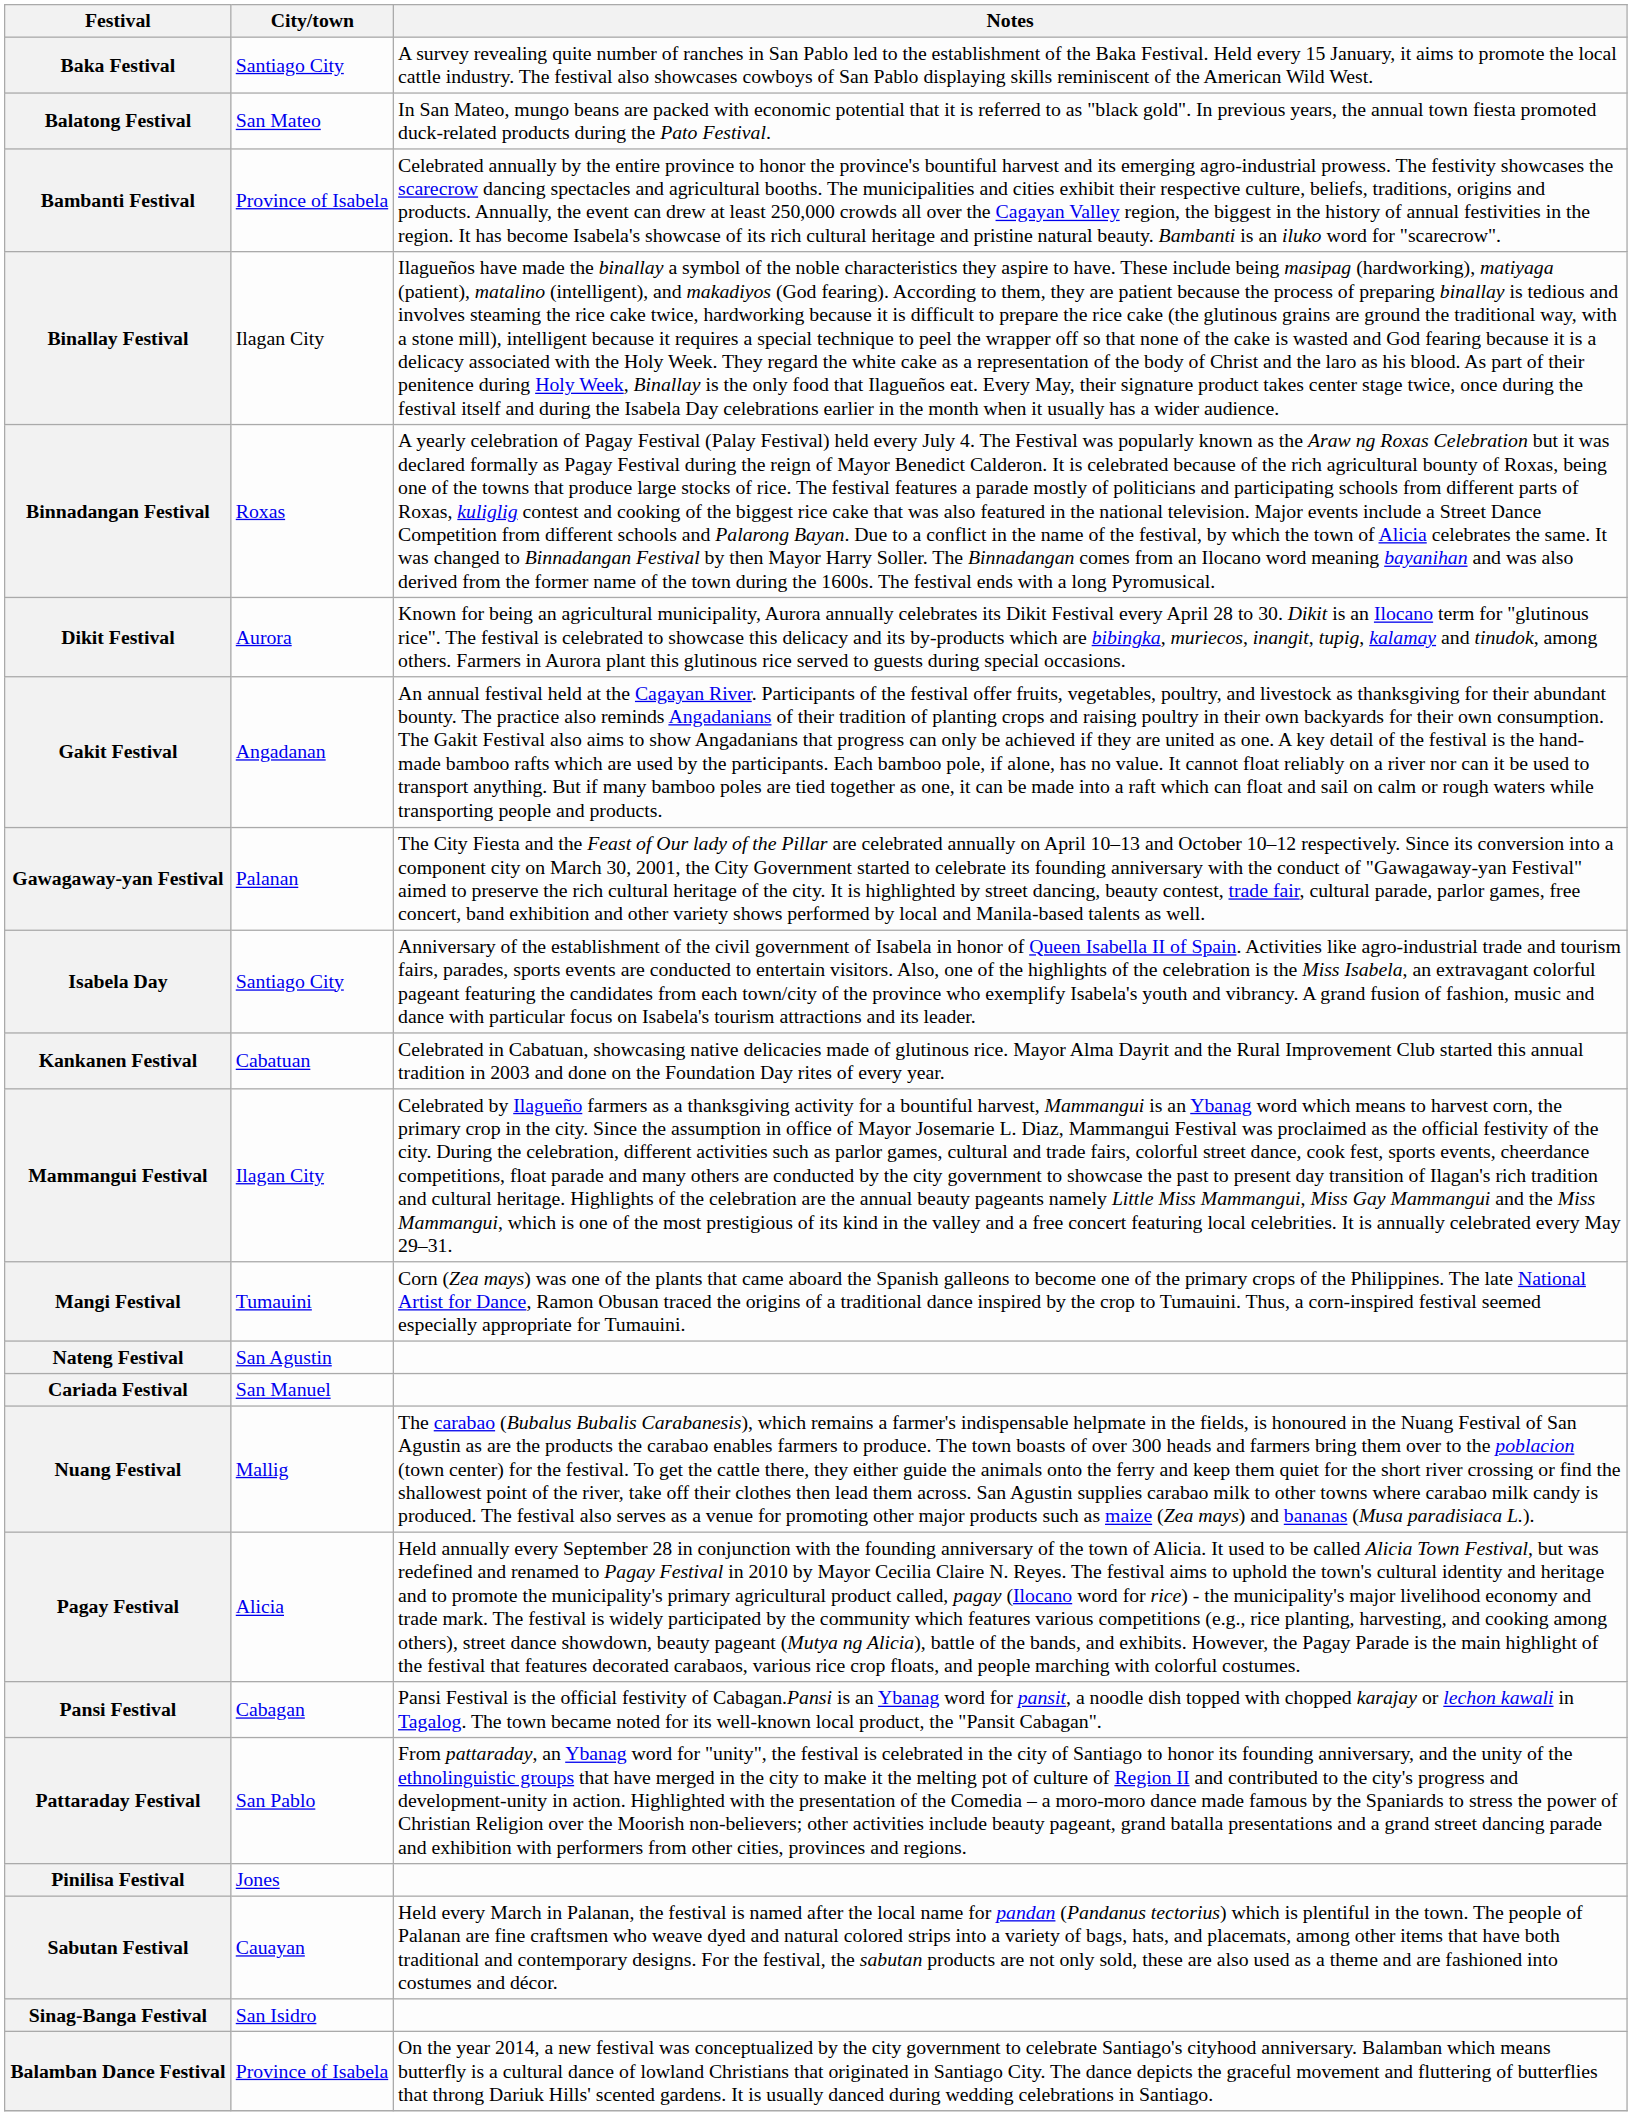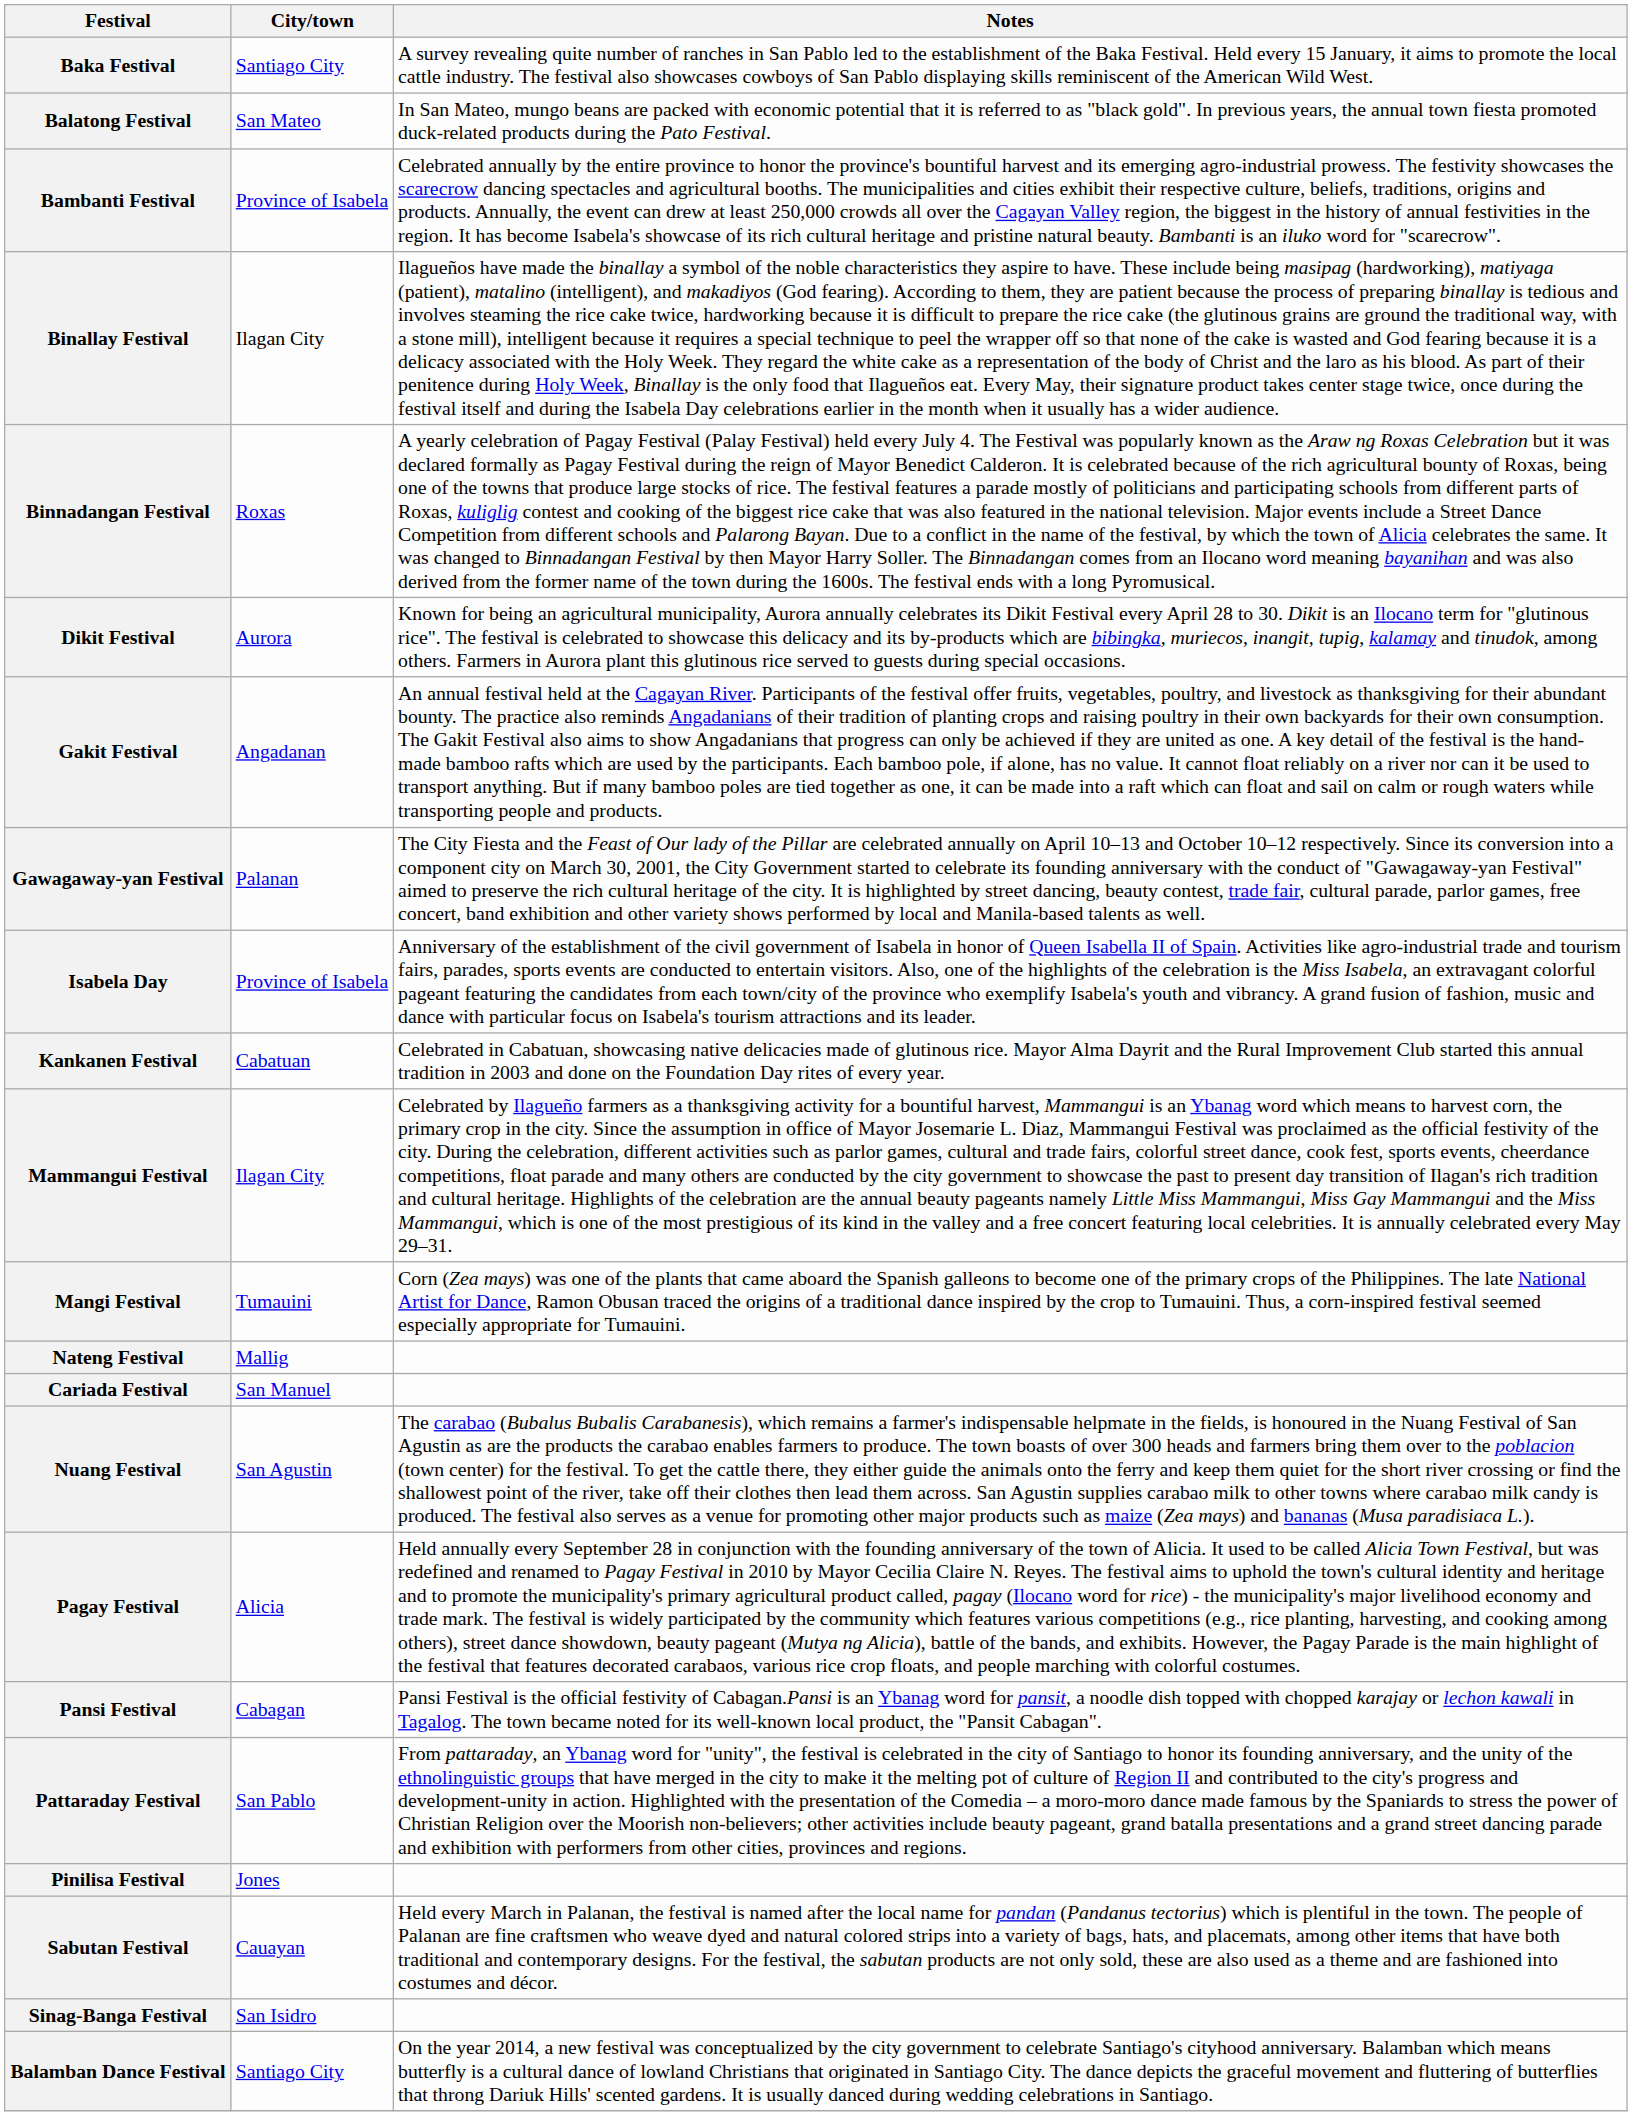Isabela Day | City/town: Santiago City -> Province of Isabela
Nateng Festival | City/town: San Agustin -> Mallig
Nuang Festival | City/town: Mallig -> San Agustin
Balamban Dance Festival | City/town: Province of Isabela -> Santiago City
